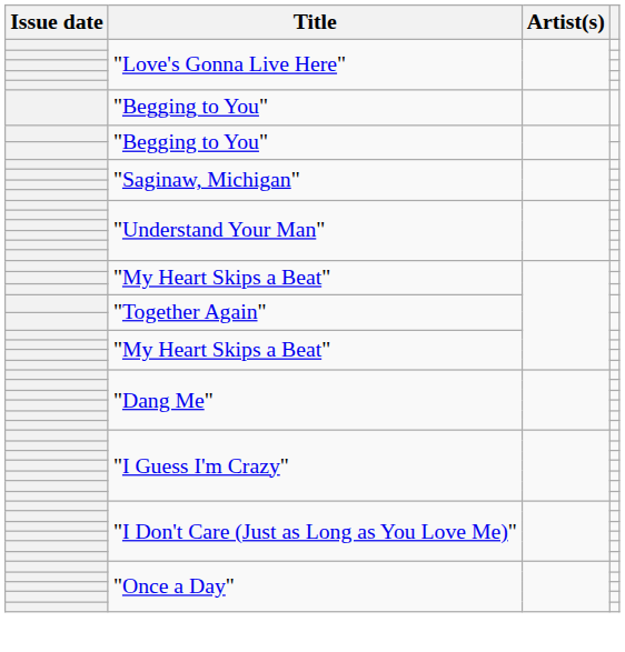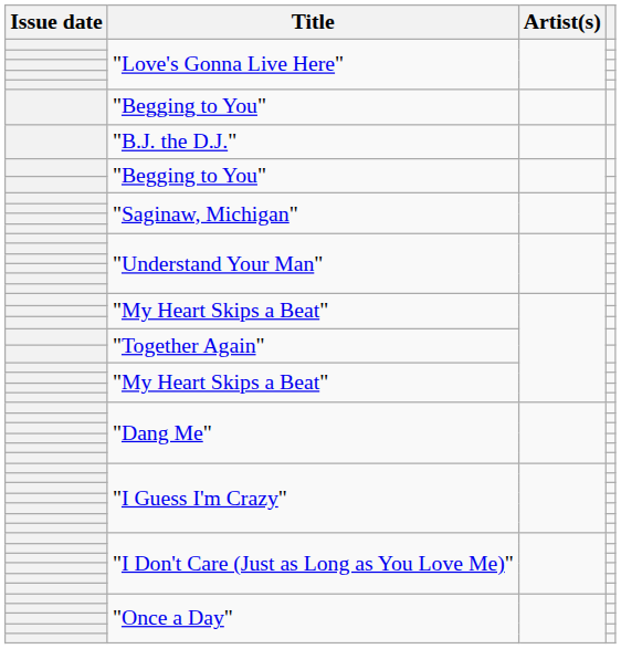+ row: "B.J. the D.J."
